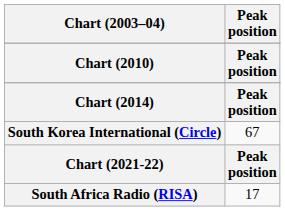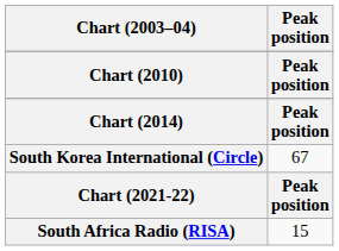South Africa Radio (RISA) | Peak position: 17 -> 15
